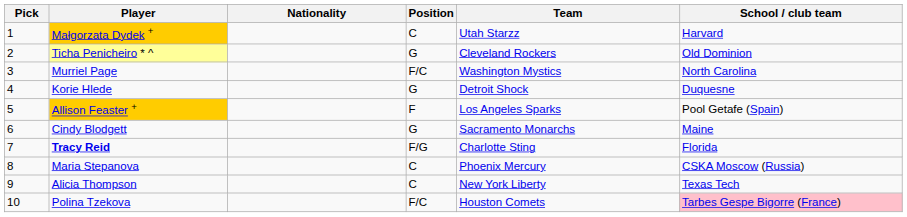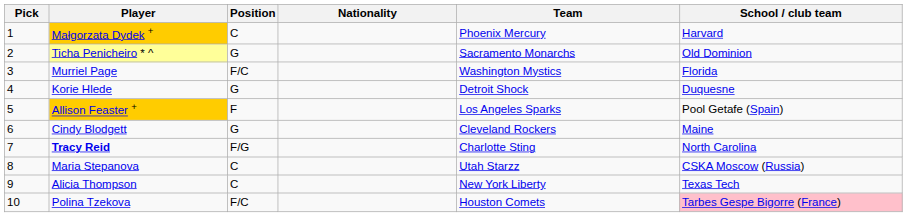columns swapped: Position <-> Nationality
Małgorzata Dydek + | Team: Utah Starzz -> Phoenix Mercury
Ticha Penicheiro * ^ | Team: Cleveland Rockers -> Sacramento Monarchs
Murriel Page | School / club team: North Carolina -> Florida
Cindy Blodgett | Team: Sacramento Monarchs -> Cleveland Rockers
Tracy Reid | School / club team: Florida -> North Carolina
Maria Stepanova | Team: Phoenix Mercury -> Utah Starzz
